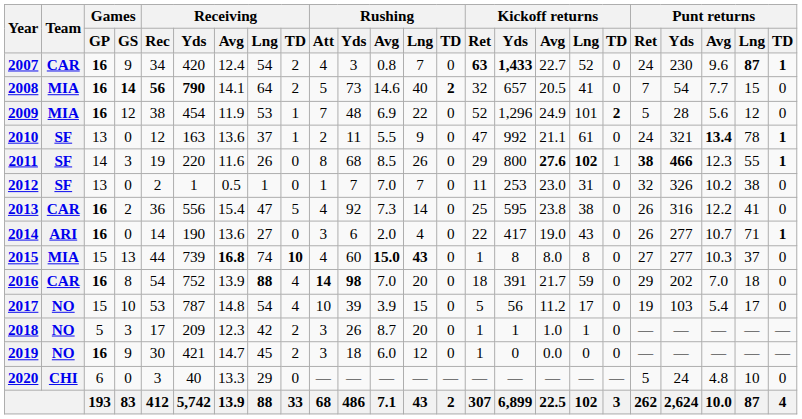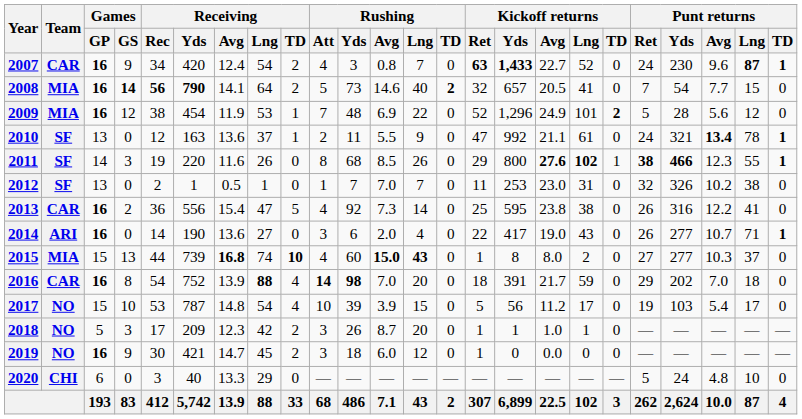2015 | Kickoff returns / Lng: 8 -> 2
